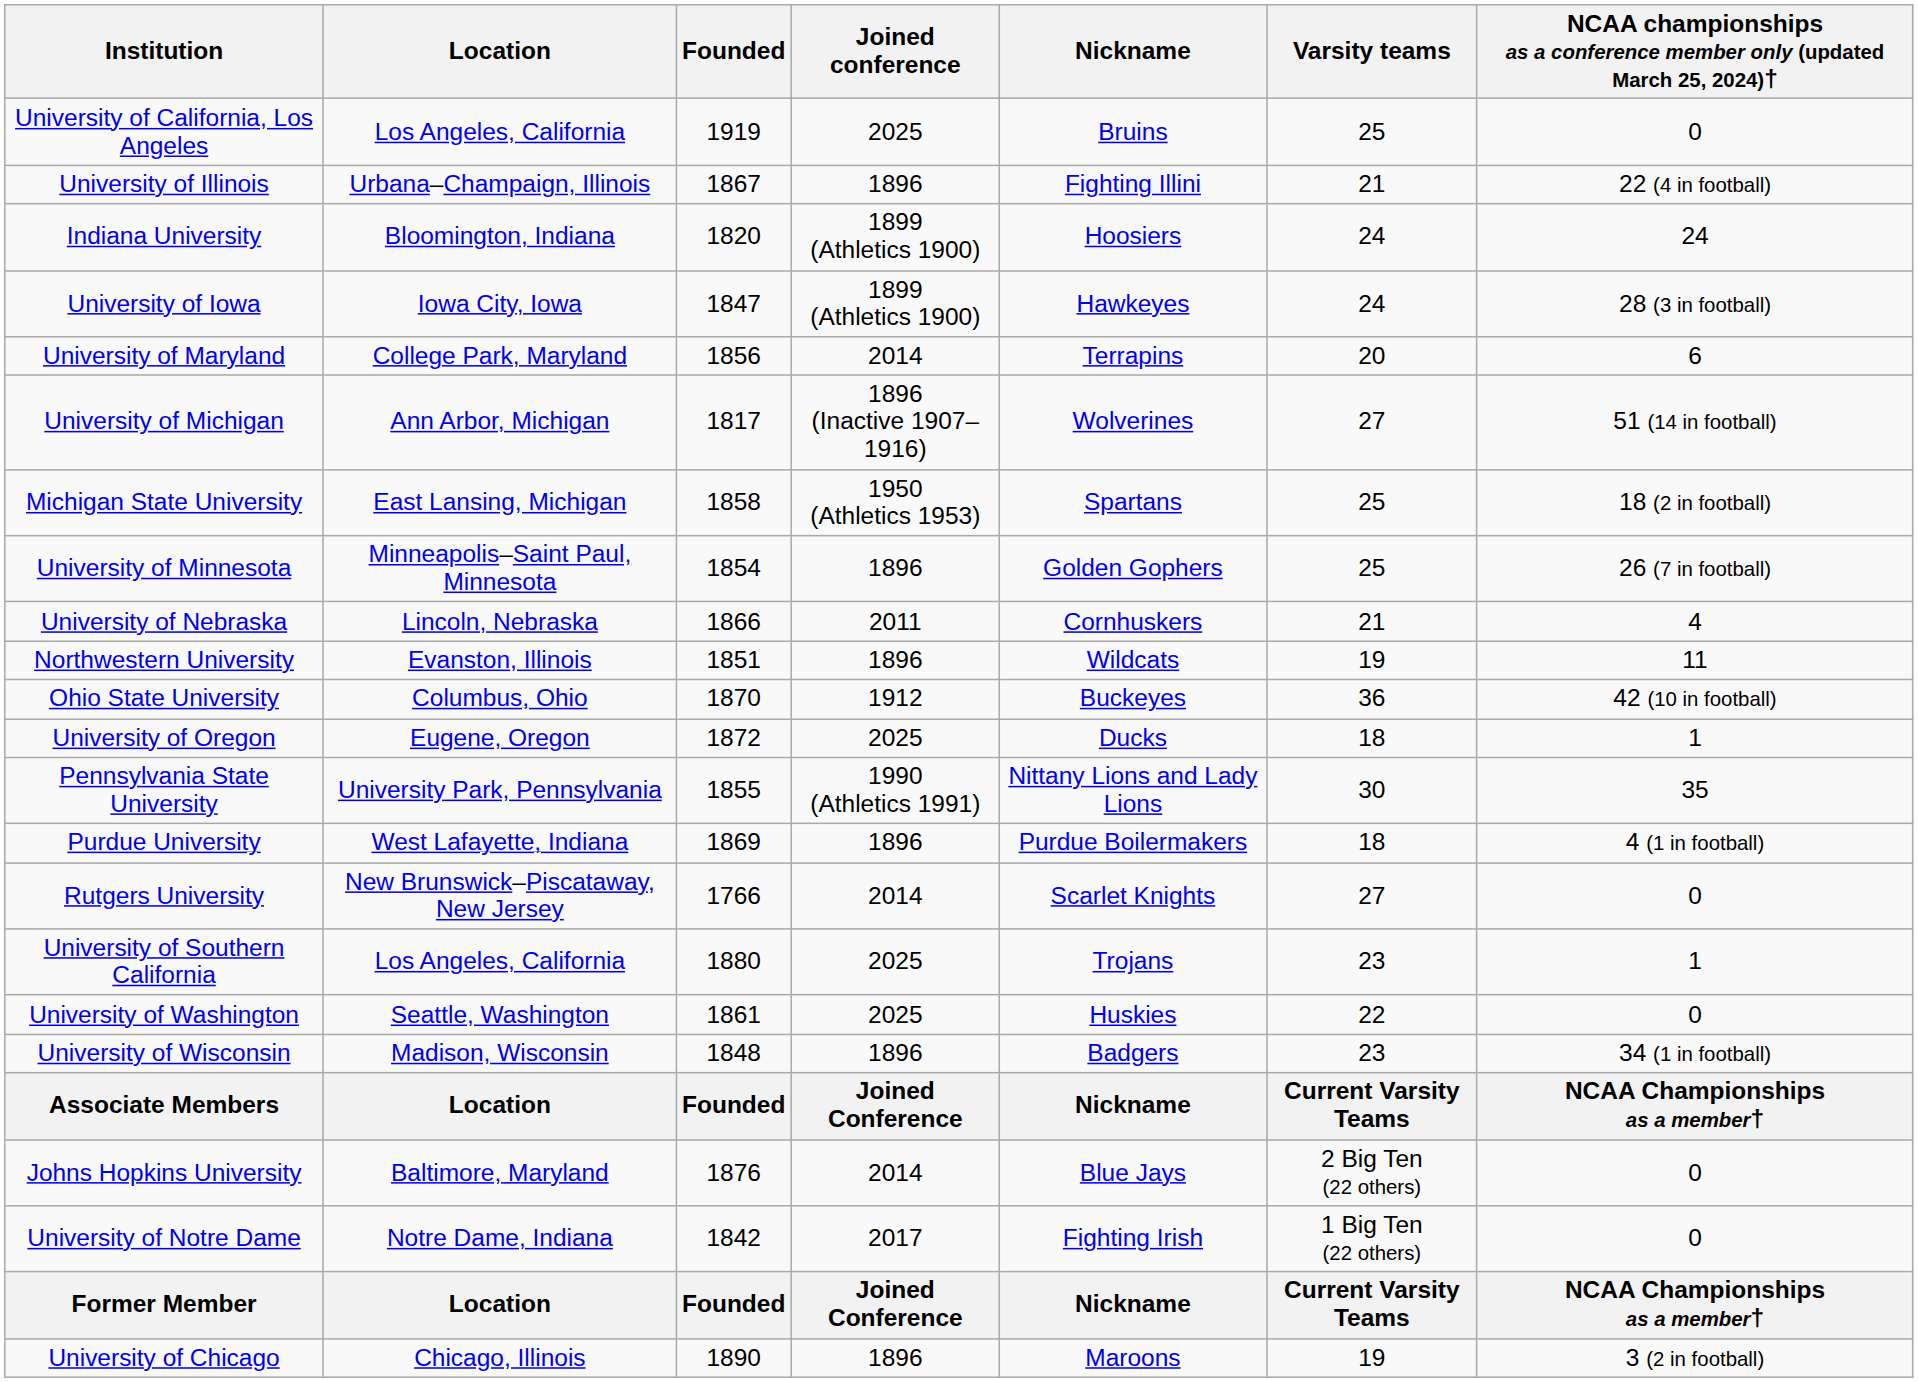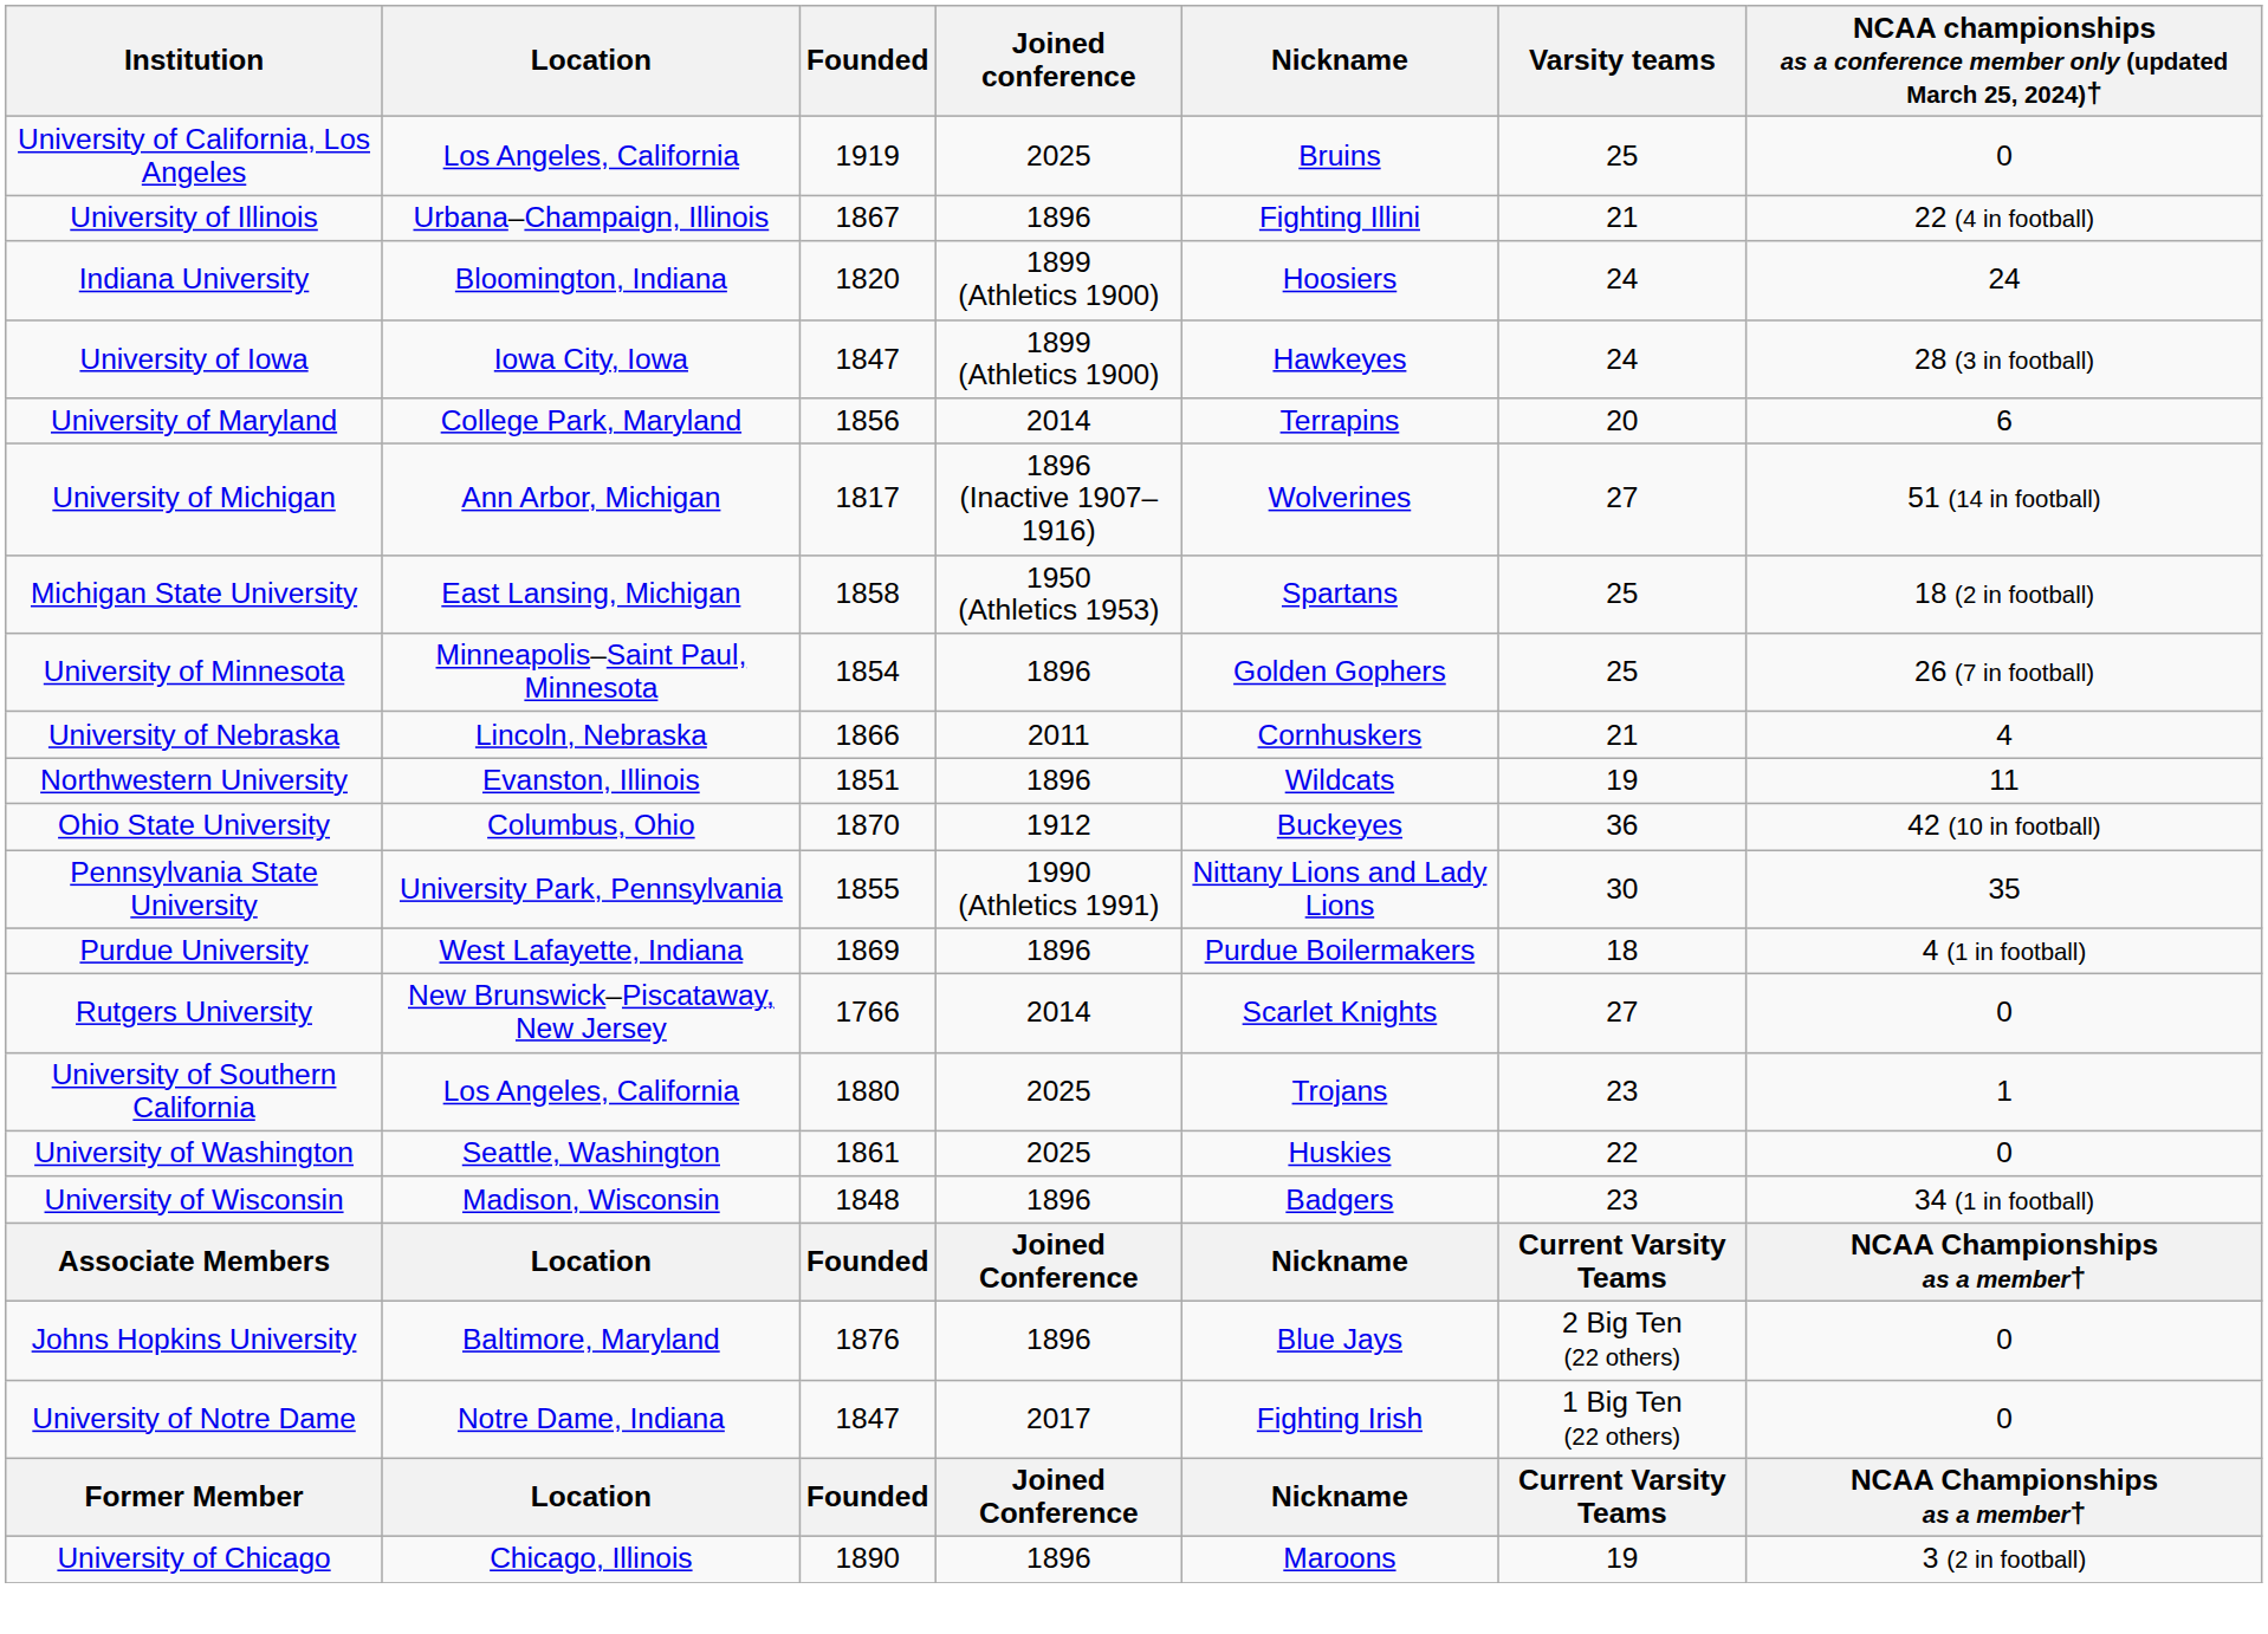- row: University of Oregon | Eugene, Oregon | 1872 | 2025 | Ducks | 18 | 1
Johns Hopkins University | Joined conference: 2014 -> 1896
University of Notre Dame | Founded: 1842 -> 1847
